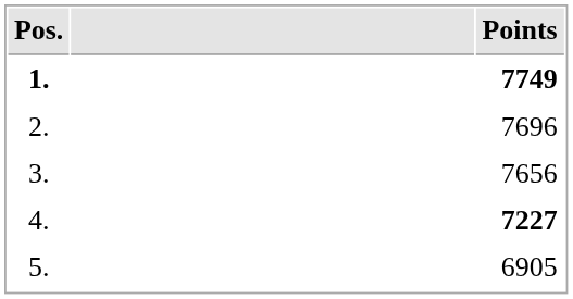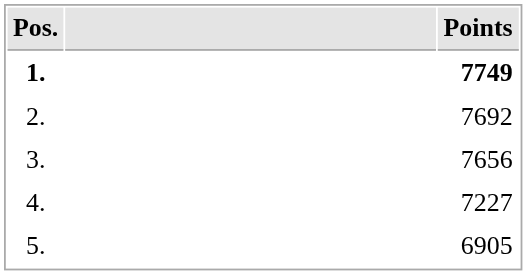2. | Points: 7696 -> 7692
4. | Points: bold -> normal
